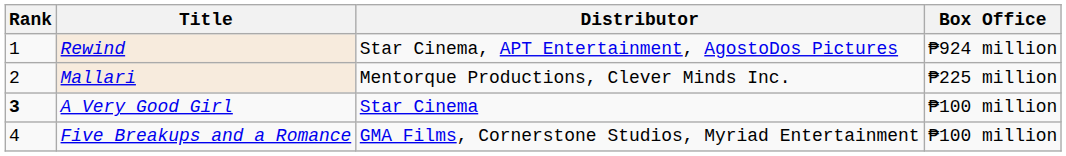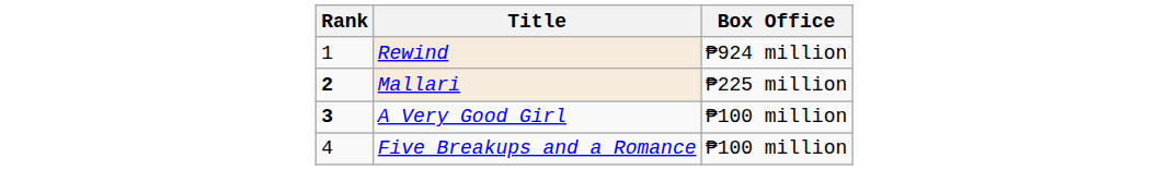- column: Distributor | Star Cinema, APT Entertainment, AgostoDos Pictures | Mentorque Productions, Clever Minds Inc. | Star Cinema | GMA Films, Cornerstone Studios, Myriad Entertainment
Mallari | Rank: normal -> bold
